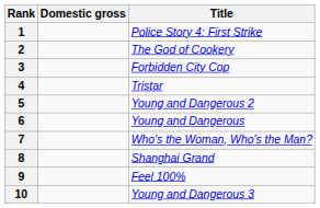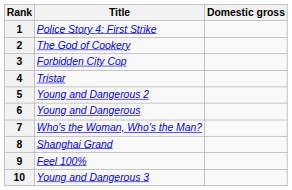columns swapped: Title <-> Domestic gross
